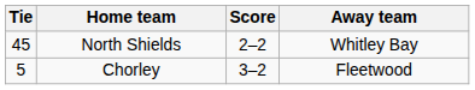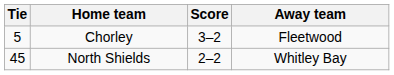rows swapped: Chorley <-> North Shields
